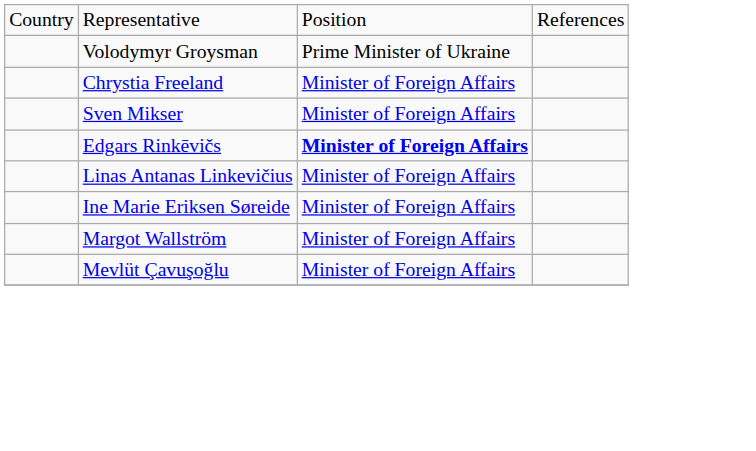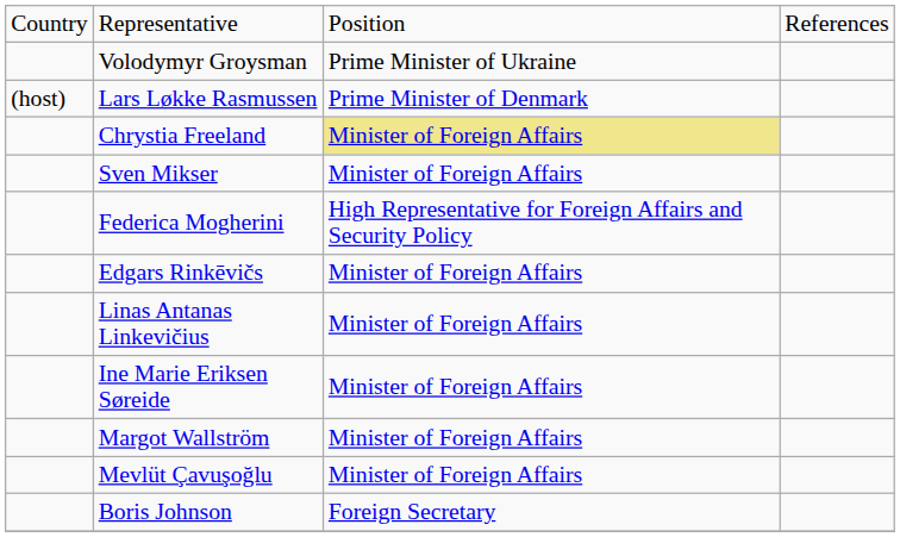+ row: (host) | Lars Løkke Rasmussen | Prime Minister of Denmark
Chrystia Freeland | column 3: no background -> khaki background
+ row: Federica Mogherini | High Representative for Foreign Affairs and Security Policy
Edgars Rinkēvičs | column 3: bold -> normal
+ row: Boris Johnson | Foreign Secretary
